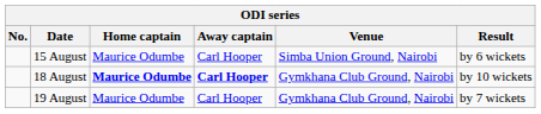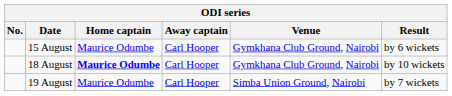15 August | Venue: Simba Union Ground, Nairobi -> Gymkhana Club Ground, Nairobi
18 August | Away captain: bold -> normal
19 August | Venue: Gymkhana Club Ground, Nairobi -> Simba Union Ground, Nairobi
